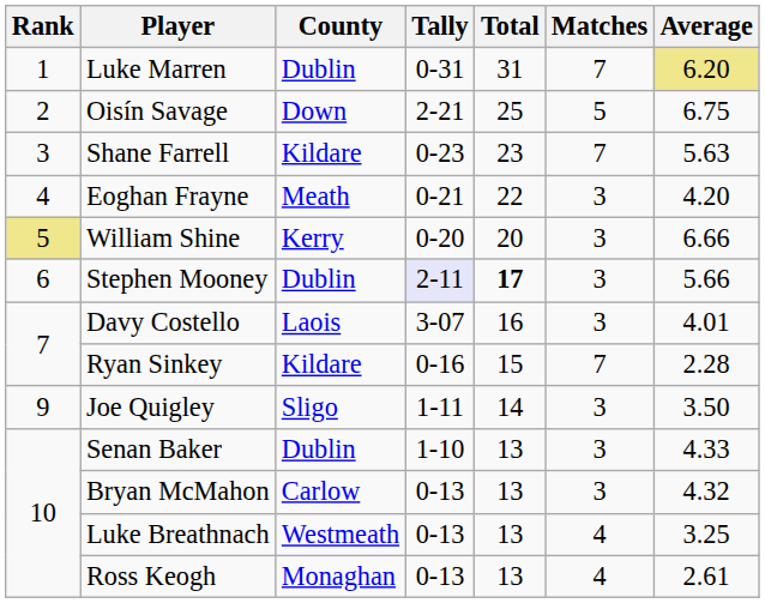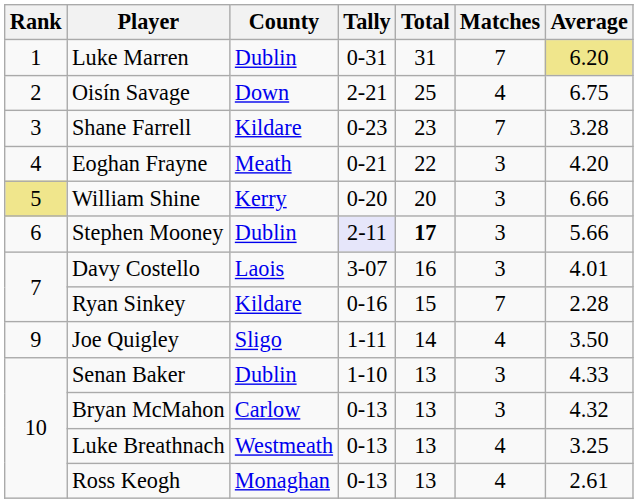Oisín Savage | Matches: 5 -> 4
Shane Farrell | Average: 5.63 -> 3.28
Joe Quigley | Matches: 3 -> 4
